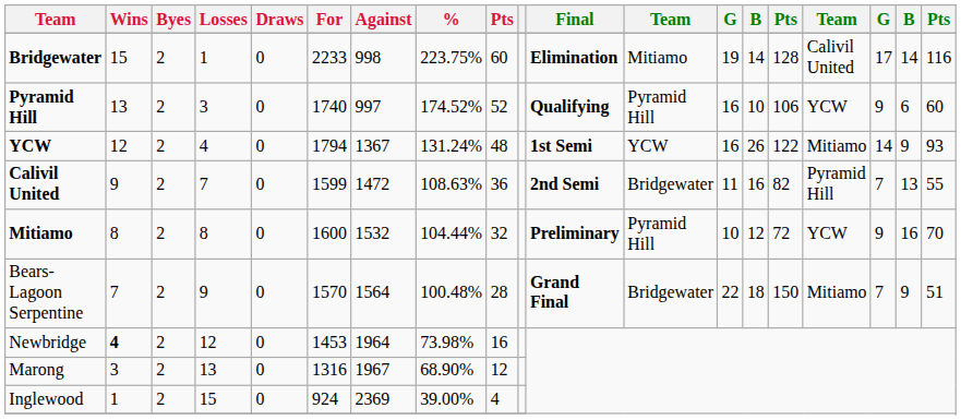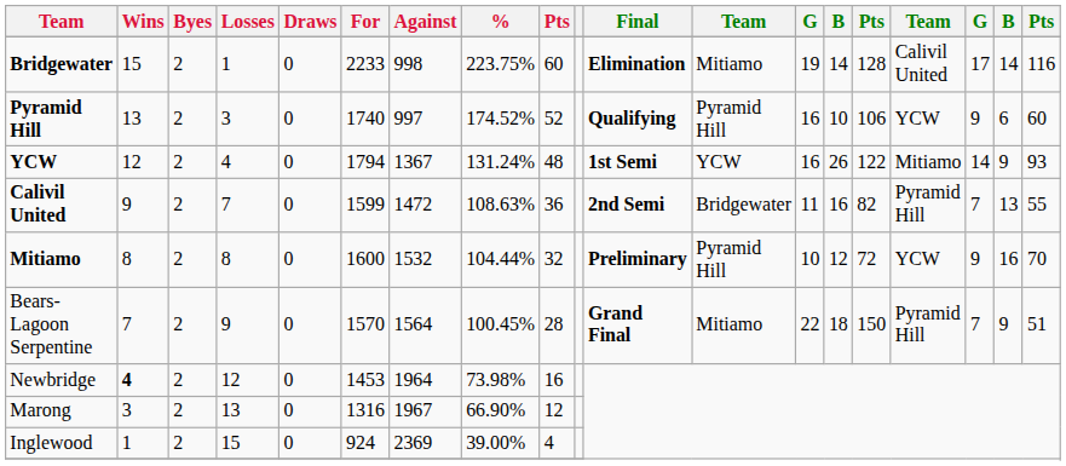Bears-Lagoon Serpentine | %: 100.48% -> 100.45%
Bears-Lagoon Serpentine | column 12: Bridgewater -> Mitiamo
Bears-Lagoon Serpentine | column 16: Mitiamo -> Pyramid Hill
Marong | %: 68.90% -> 66.90%
